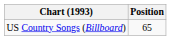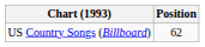US Country Songs (Billboard) | Position: 65 -> 62
